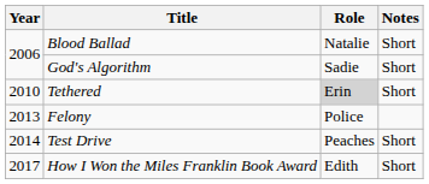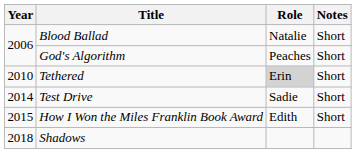God's Algorithm | Role: Sadie -> Peaches
- row: 2013 | Felony | Police
Test Drive | Role: Peaches -> Sadie
How I Won the Miles Franklin Book Award | Year: 2017 -> 2015
+ row: 2018 | Shadows
